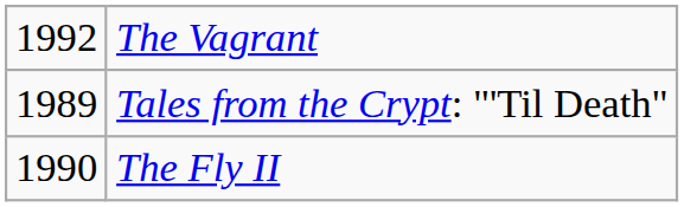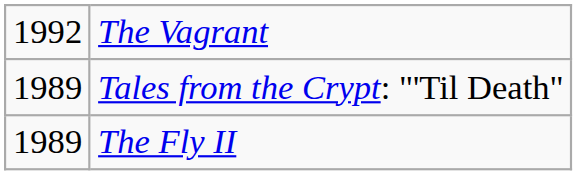The Fly II | column 1: 1990 -> 1989
